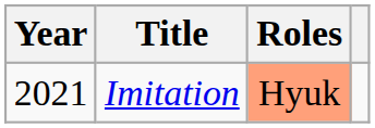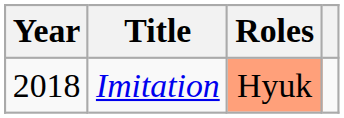Imitation | Year: 2021 -> 2018
